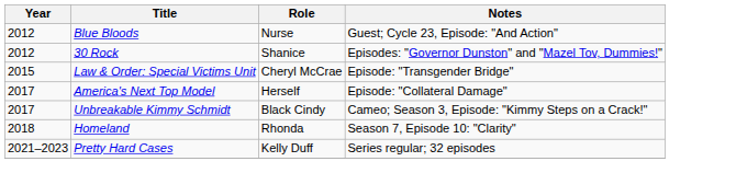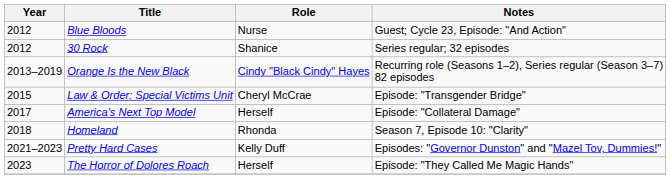30 Rock | Notes: Episodes: "Governor Dunston" and "Mazel Tov, Dummies!" -> Series regular; 32 episodes
+ row: 2013–2019 | Orange Is the New Black | Cindy "Black Cindy" Hayes | Recurring role (Seasons 1–2), Series regular (Season 3–7) 82 episodes
- row: 2017 | Unbreakable Kimmy Schmidt | Black Cindy | Cameo; Season 3, Episode: "Kimmy Steps on a Crack!"
Pretty Hard Cases | Notes: Series regular; 32 episodes -> Episodes: "Governor Dunston" and "Mazel Tov, Dummies!"
+ row: 2023 | The Horror of Dolores Roach | Herself | Episode: "They Called Me Magic Hands"
